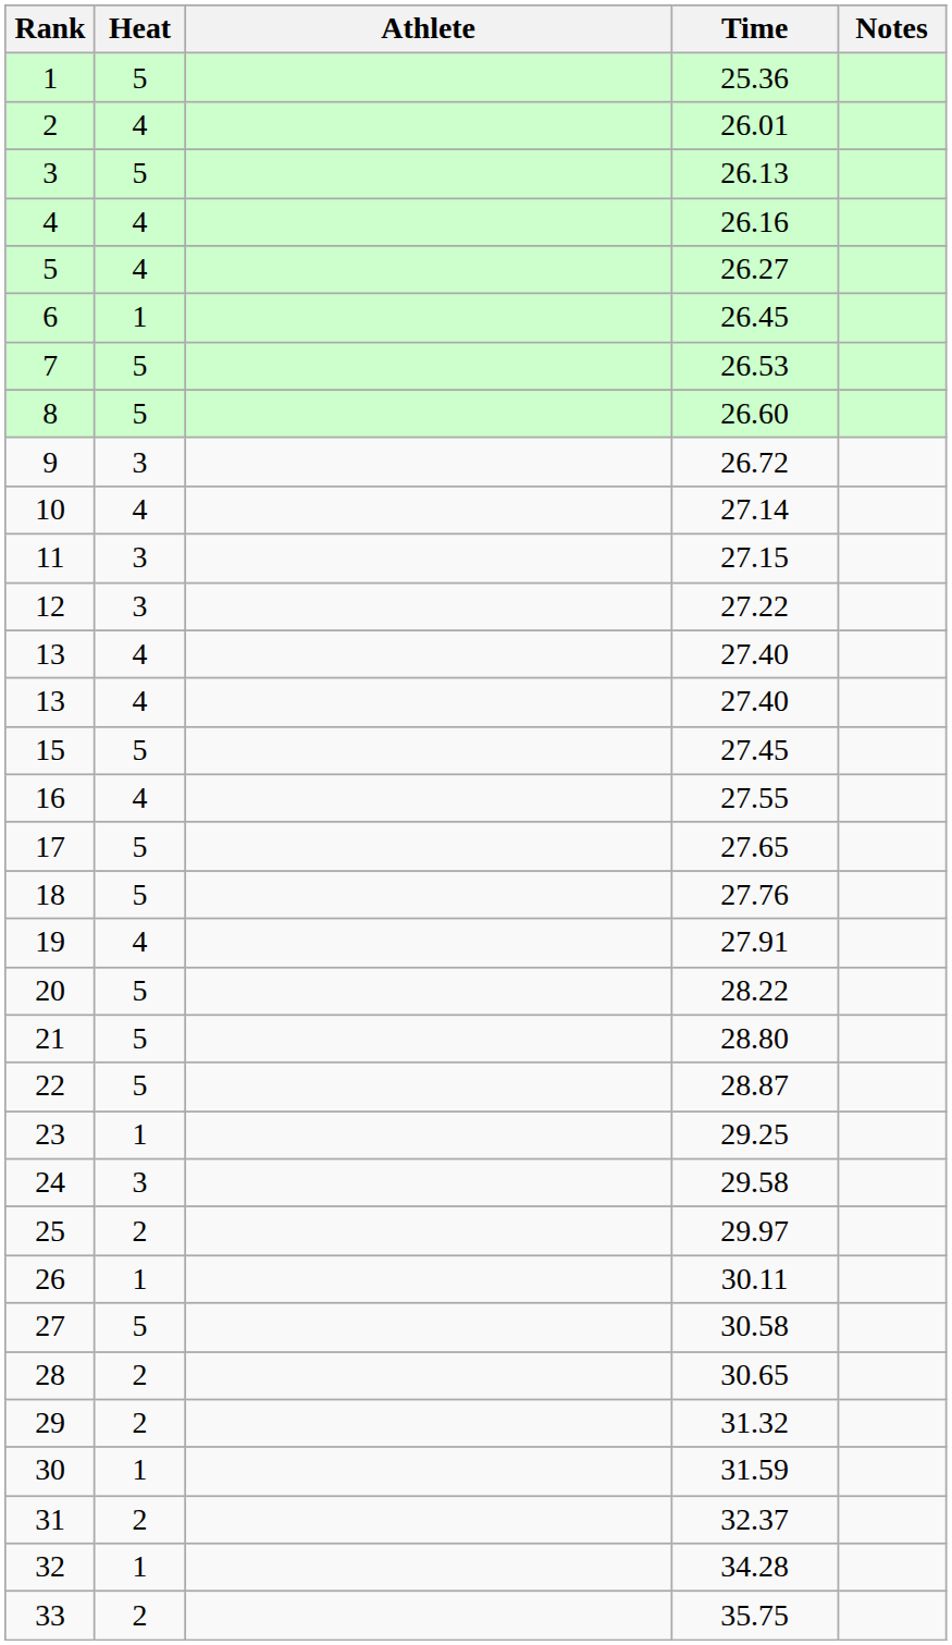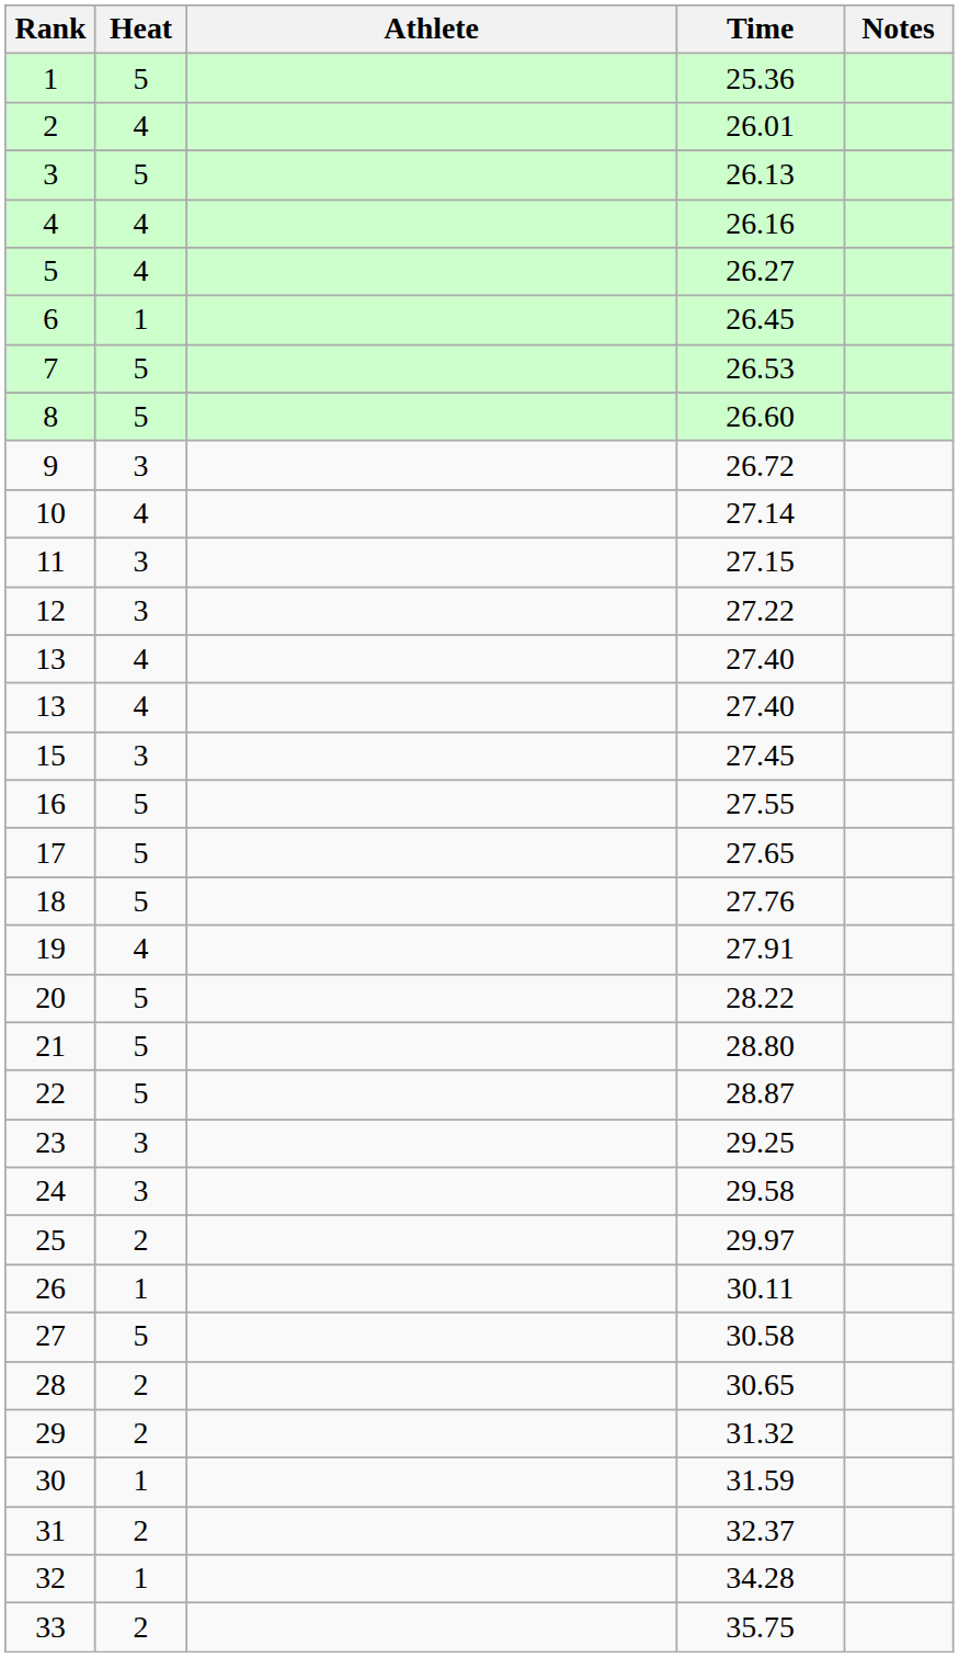15 | Heat: 5 -> 3
16 | Heat: 4 -> 5
23 | Heat: 1 -> 3
